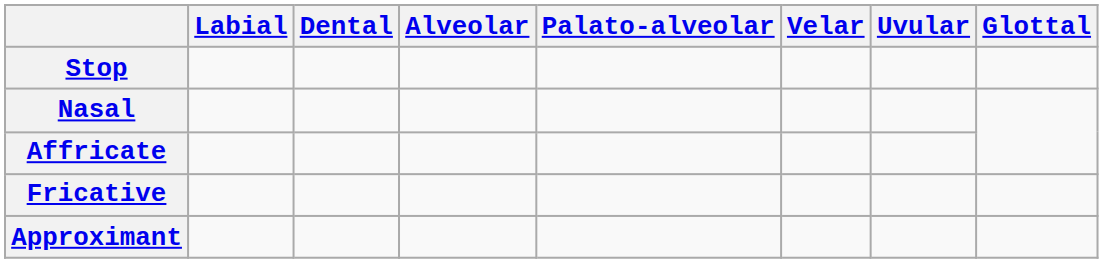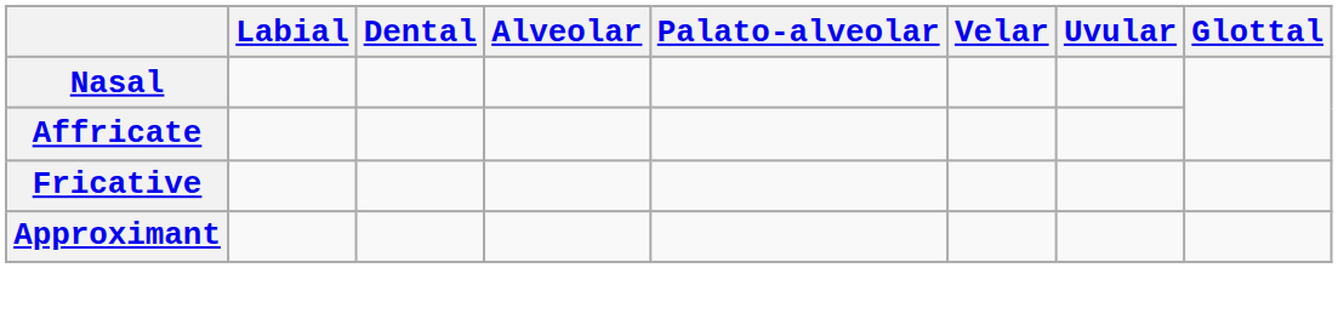- row: Stop
